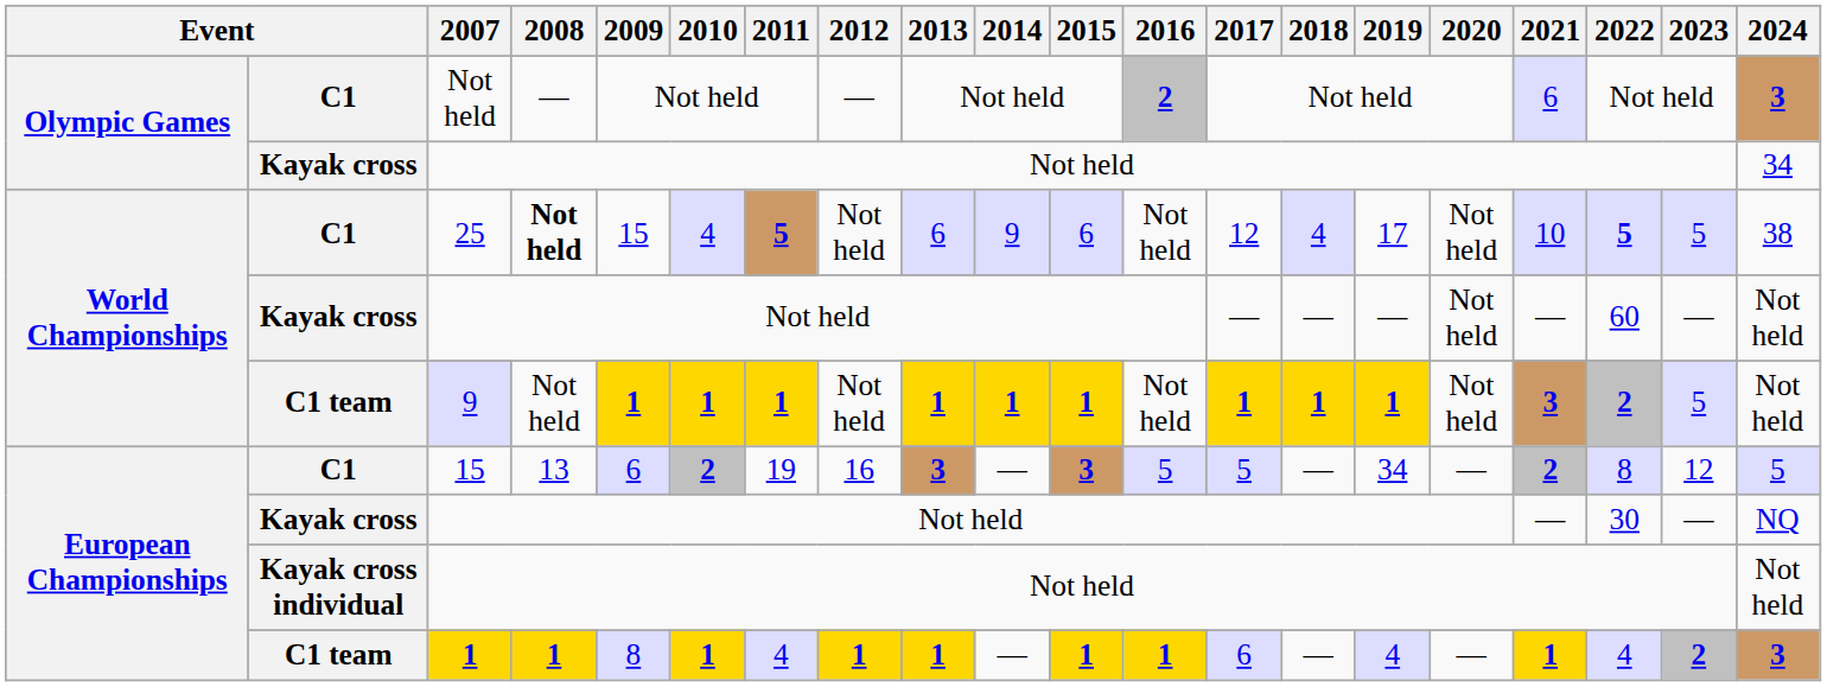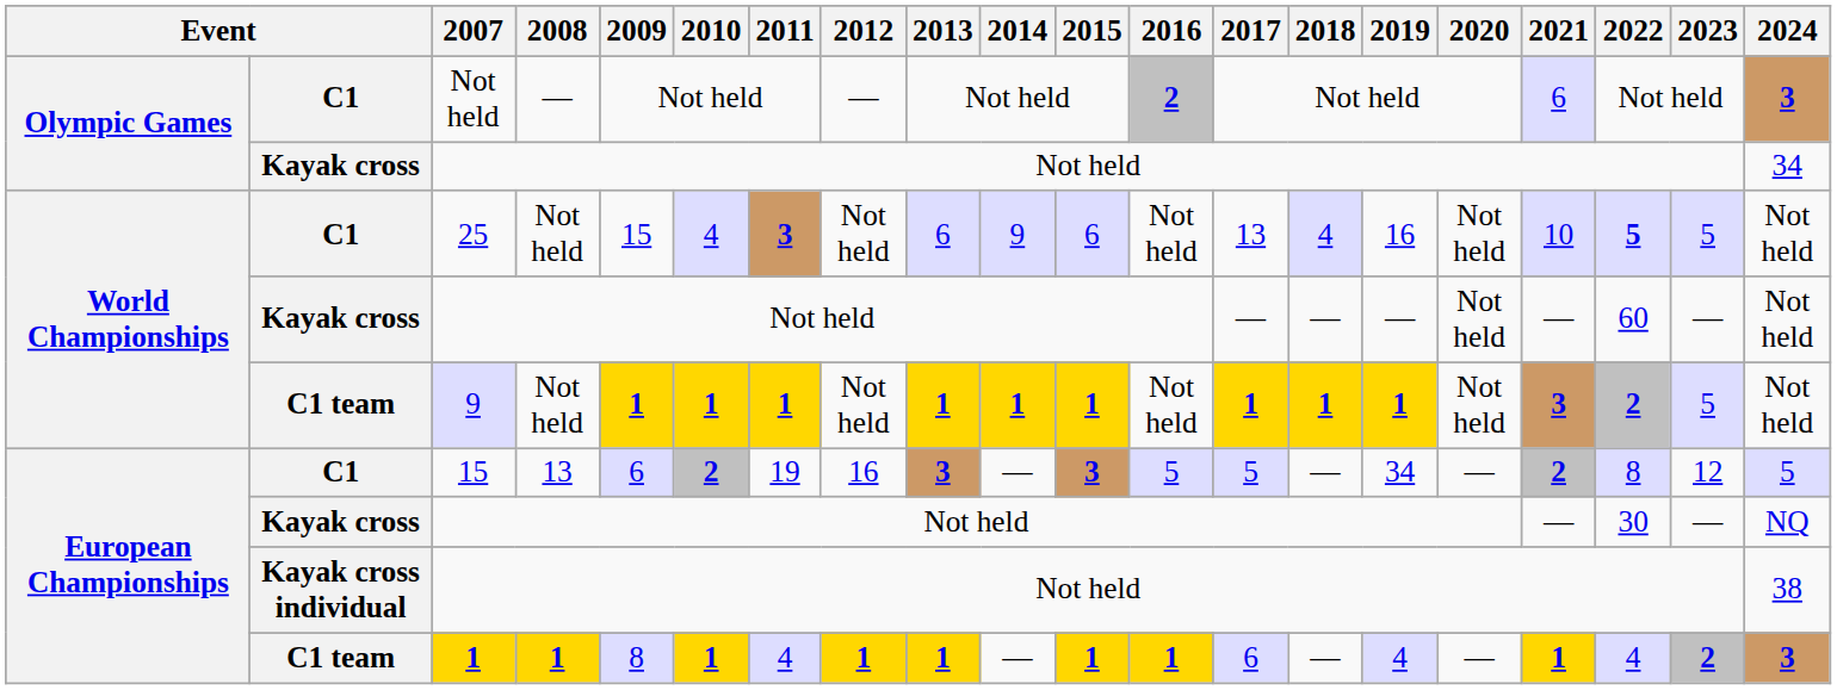25 | 2008: bold -> normal
25 | 2011: 5 -> 3
25 | 2017: 12 -> 13
25 | 2019: 17 -> 16
25 | 2024: 38 -> Not held
Kayak cross individual / Not held | 2024: Not held -> 38
